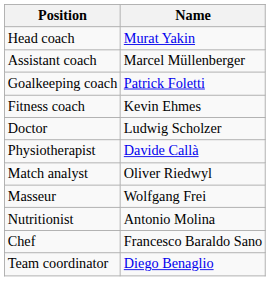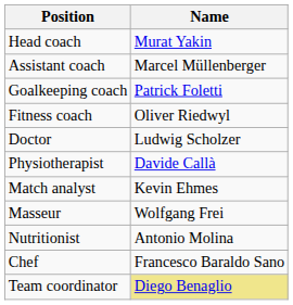Fitness coach | Name: Kevin Ehmes -> Oliver Riedwyl
Match analyst | Name: Oliver Riedwyl -> Kevin Ehmes
Team coordinator | Name: no background -> khaki background
